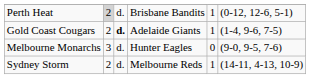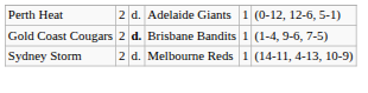Perth Heat | column 2: lightgrey background -> no background
Perth Heat | column 4: Brisbane Bandits -> Adelaide Giants
Gold Coast Cougars | column 4: Adelaide Giants -> Brisbane Bandits
- row: Melbourne Monarchs | 3 | d. | Hunter Eagles | 0 | (9-0, 9-5, 7-6)
